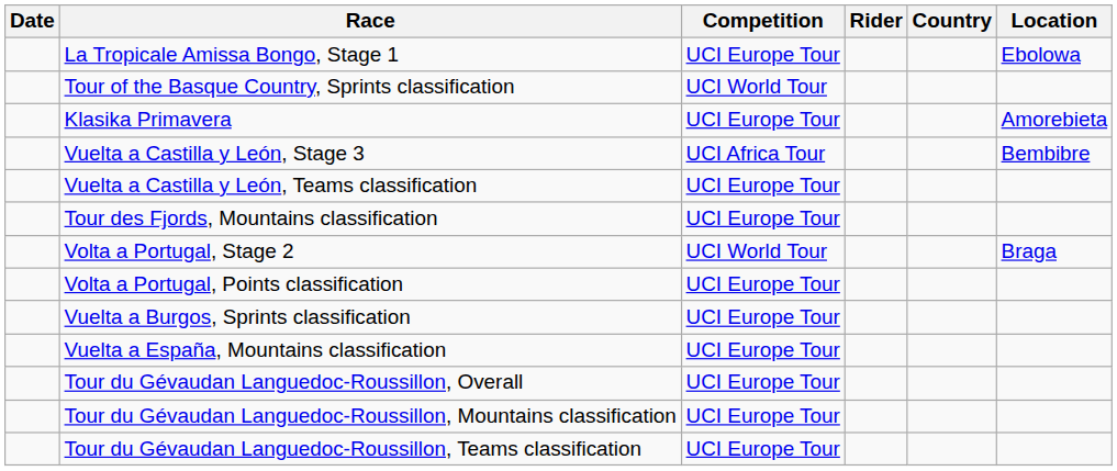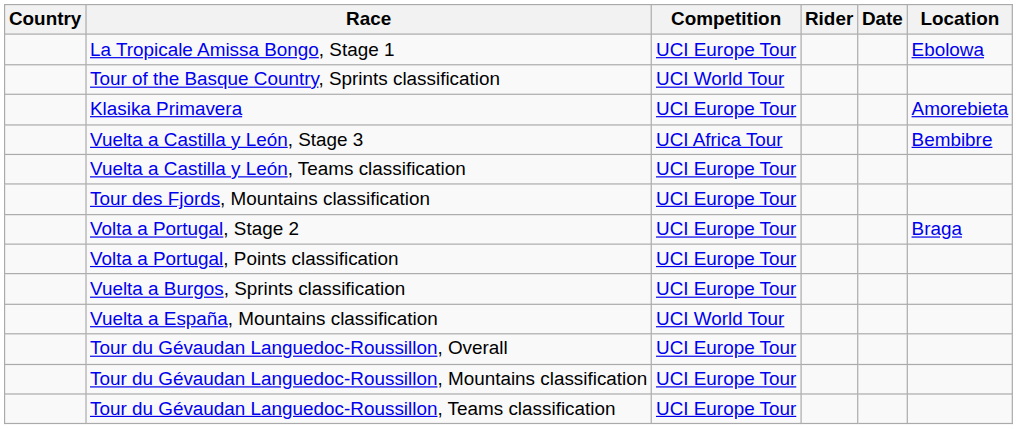columns swapped: Date <-> Country
Volta a Portugal, Stage 2 | Competition: UCI World Tour -> UCI Europe Tour
Vuelta a España, Mountains classification | Competition: UCI Europe Tour -> UCI World Tour
